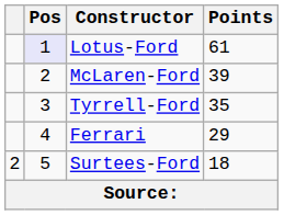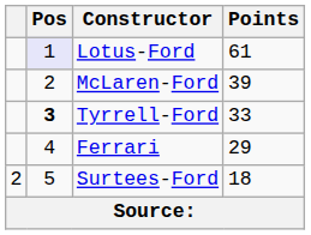Tyrrell-Ford | Pos: normal -> bold
Tyrrell-Ford | Points: 35 -> 33
